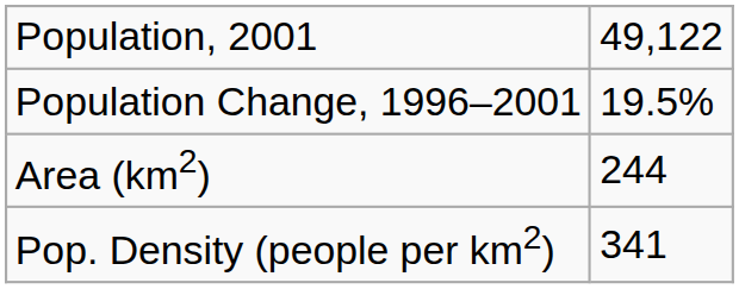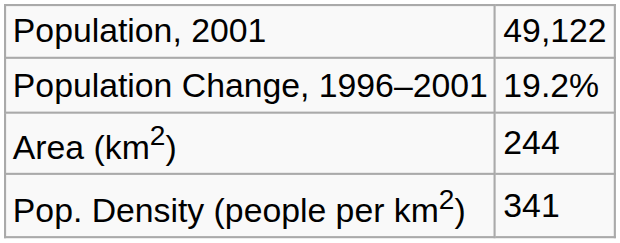Population Change, 1996–2001 | column 2: 19.5% -> 19.2%
